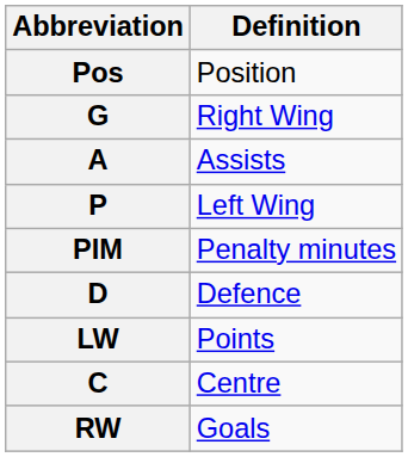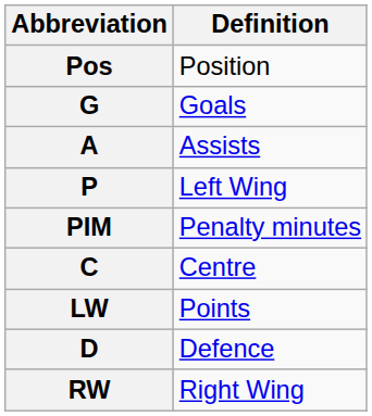G | Definition: Right Wing -> Goals
rows swapped: D <-> C
RW | Definition: Goals -> Right Wing
